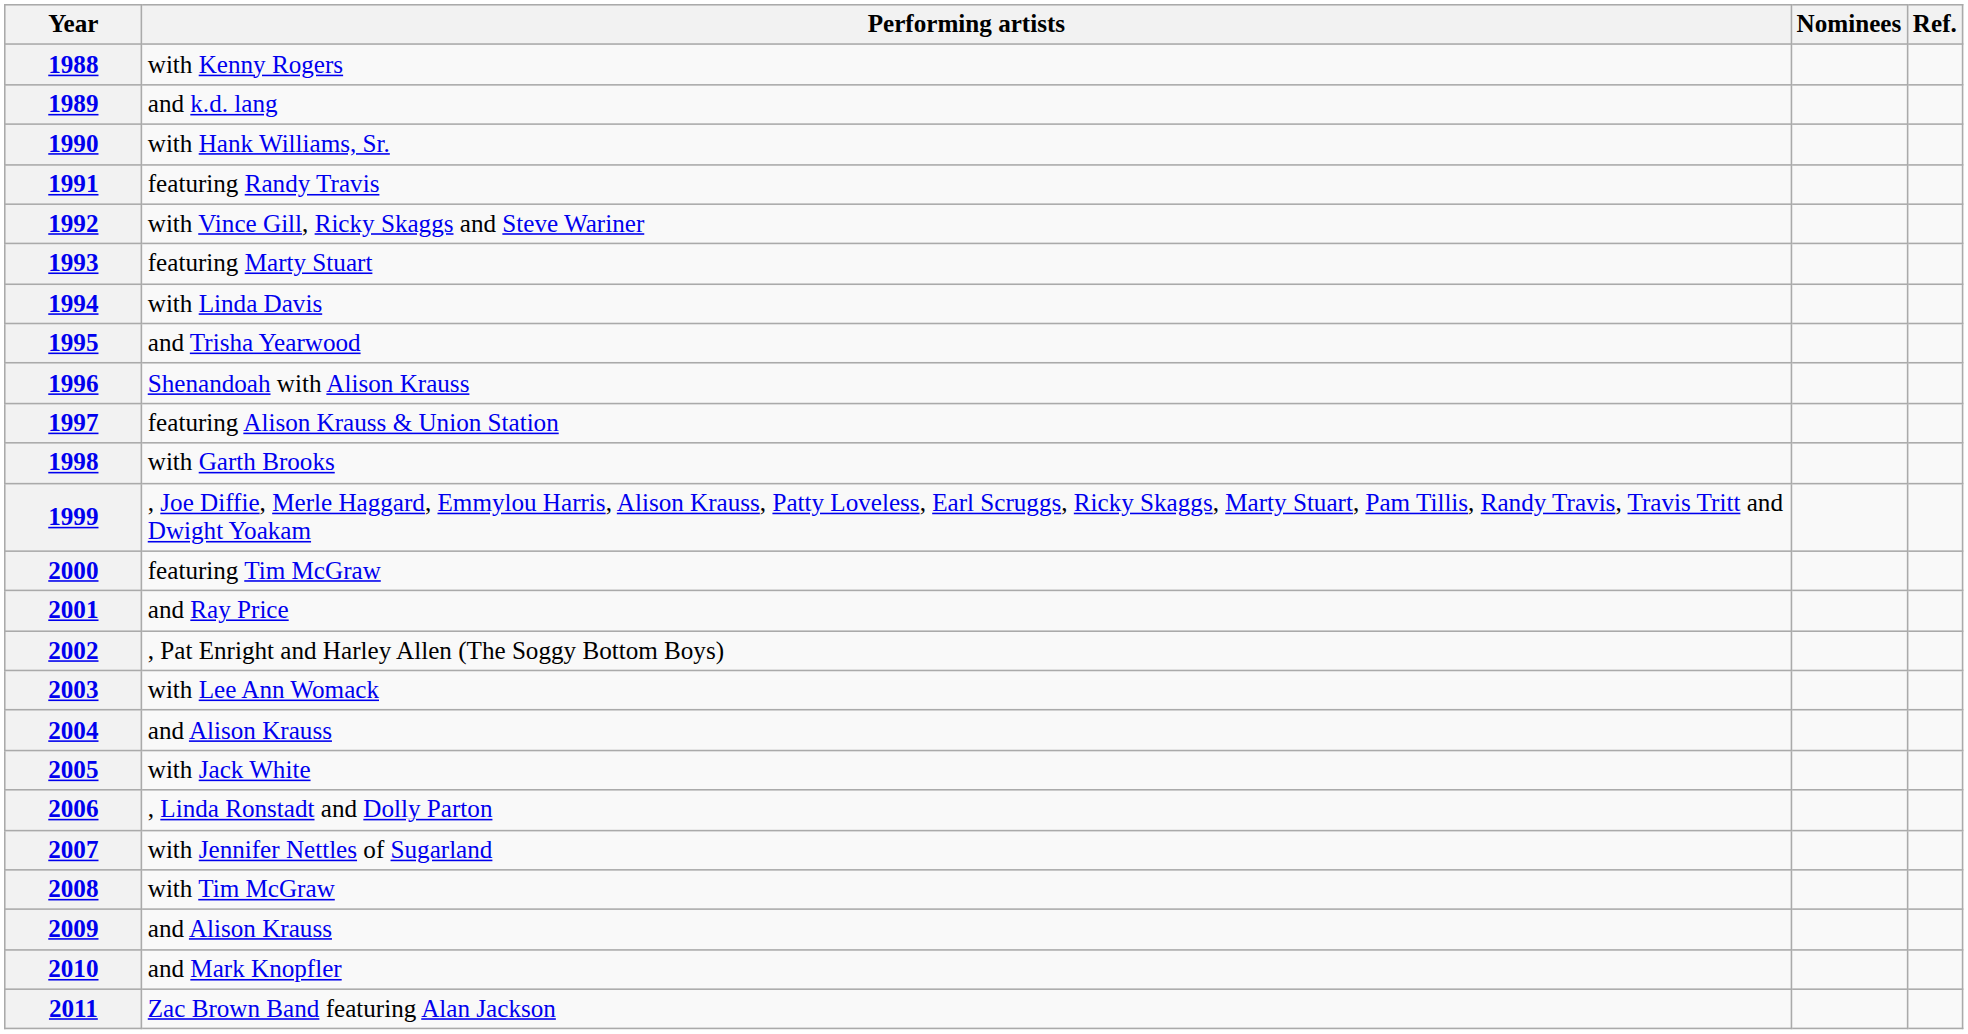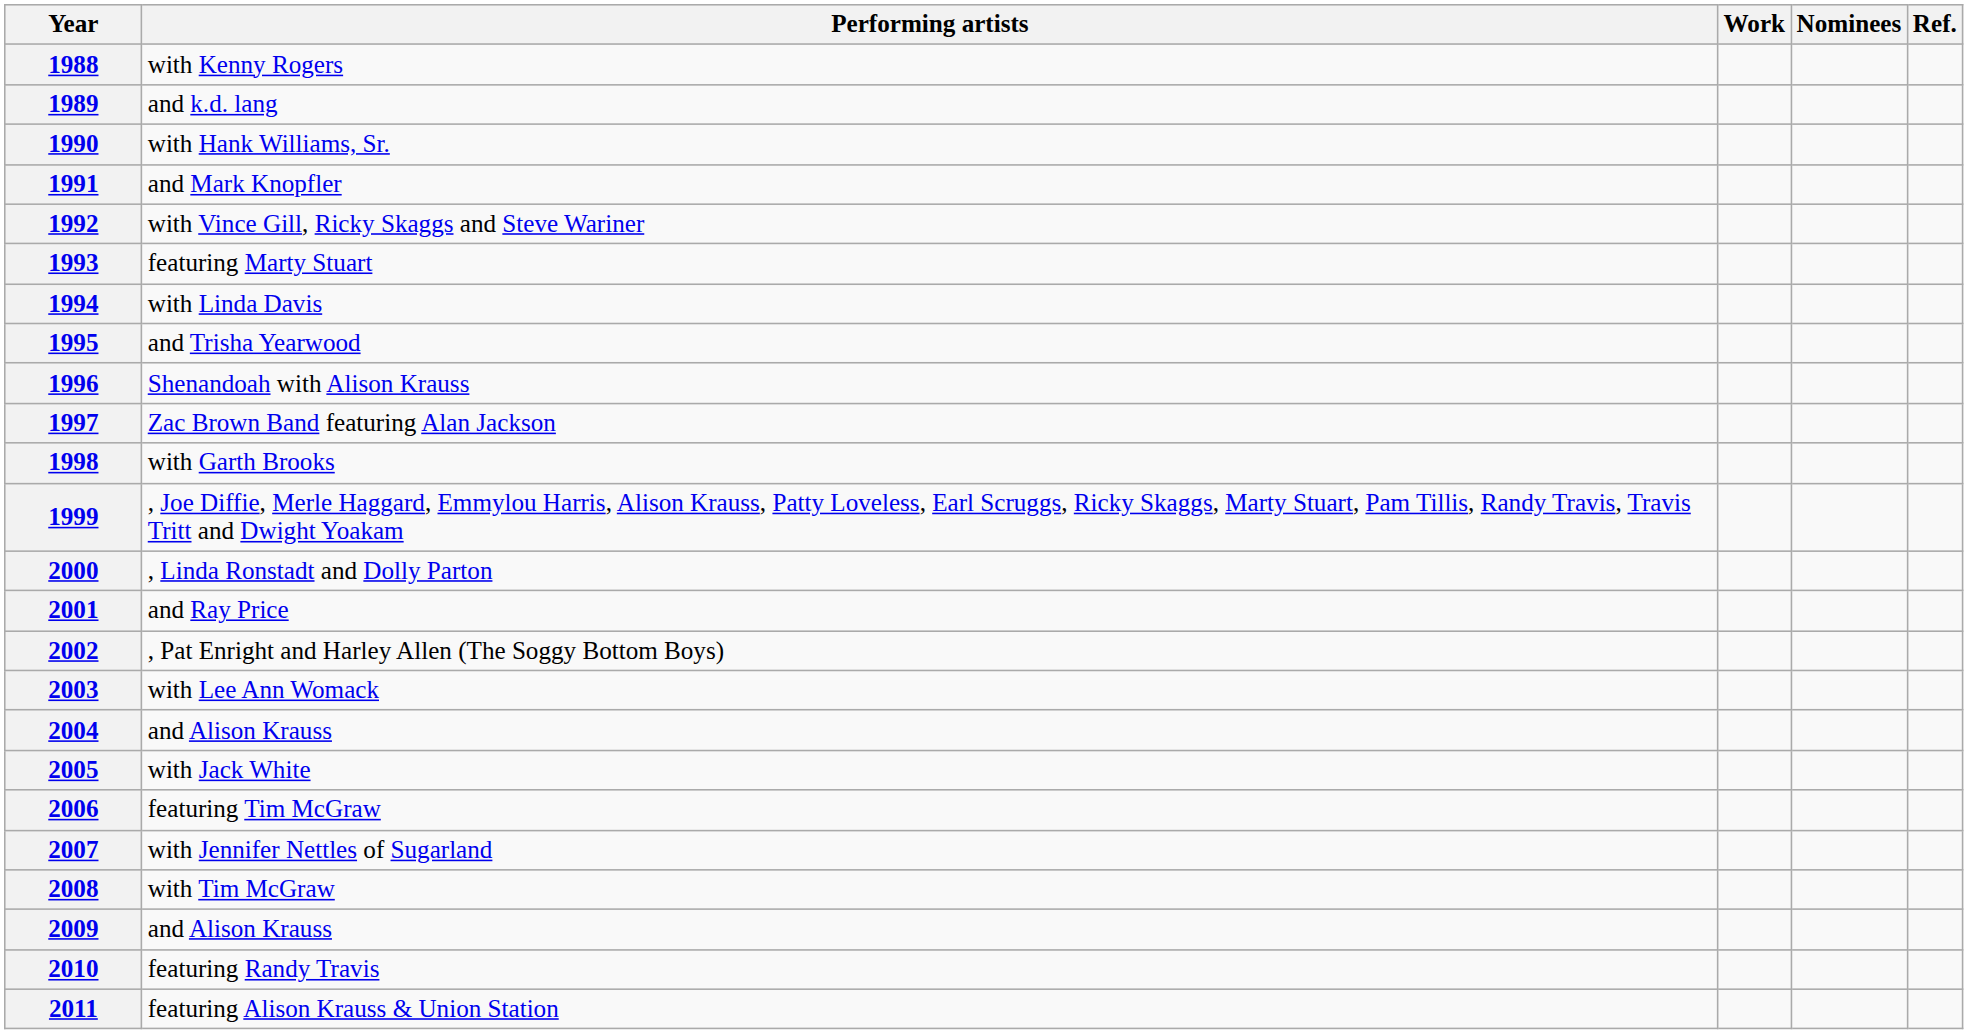+ column: Work
1991 | Performing artists: featuring Randy Travis -> and Mark Knopfler
1997 | Performing artists: featuring Alison Krauss & Union Station -> Zac Brown Band featuring Alan Jackson
2000 | Performing artists: featuring Tim McGraw -> , Linda Ronstadt and Dolly Parton
2006 | Performing artists: , Linda Ronstadt and Dolly Parton -> featuring Tim McGraw
2010 | Performing artists: and Mark Knopfler -> featuring Randy Travis
2011 | Performing artists: Zac Brown Band featuring Alan Jackson -> featuring Alison Krauss & Union Station
